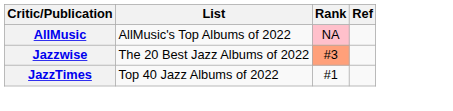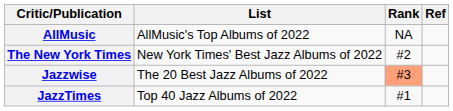AllMusic | Rank: pink background -> no background
+ row: The New York Times | New York Times' Best Jazz Albums of 2022 | #2
